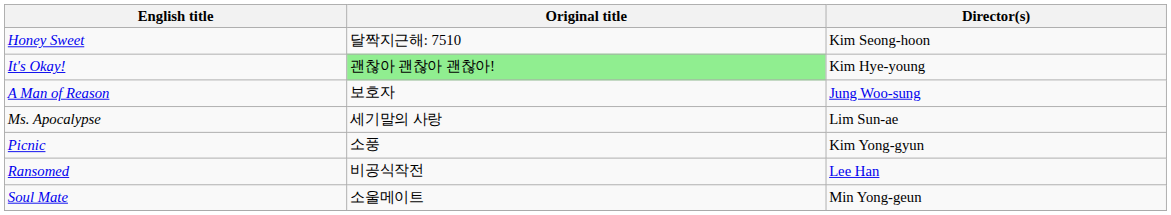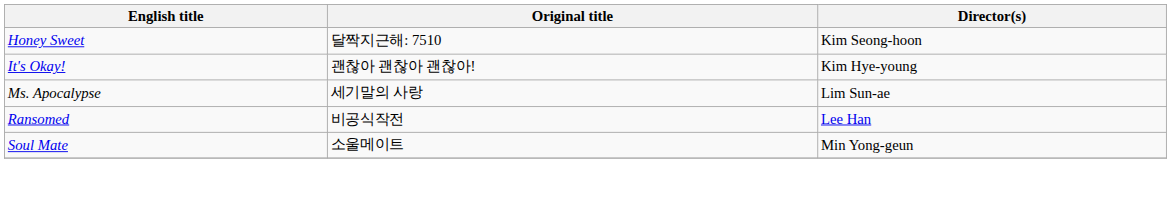It's Okay! | Original title: lightgreen background -> no background
- row: A Man of Reason | 보호자 | Jung Woo-sung
- row: Picnic | 소풍 | Kim Yong-gyun
